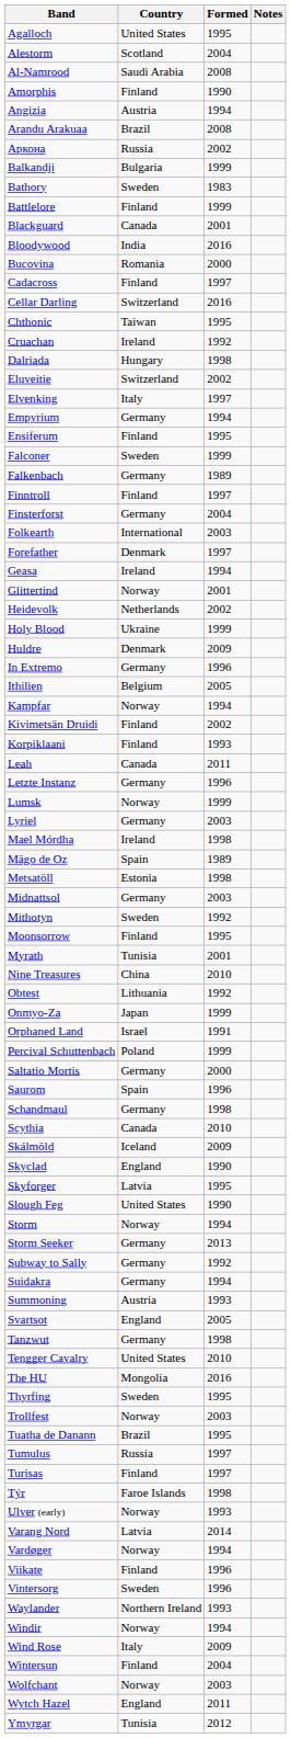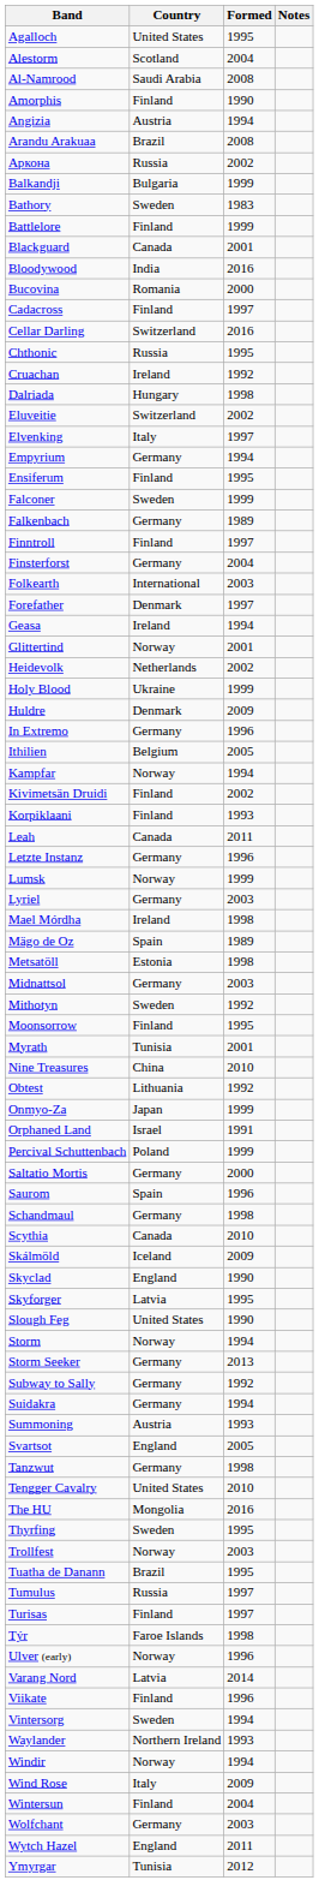Chthonic | Country: Taiwan -> Russia
Ulver (early) | Formed: 1993 -> 1996
- row: Vardøger | Norway | 1994
Vintersorg | Formed: 1996 -> 1994
Wolfchant | Country: Norway -> Germany
